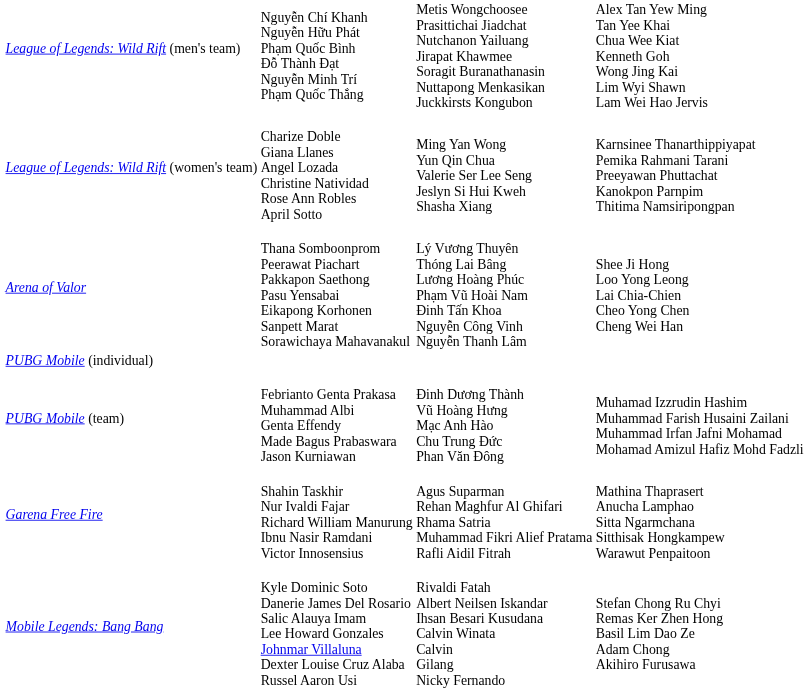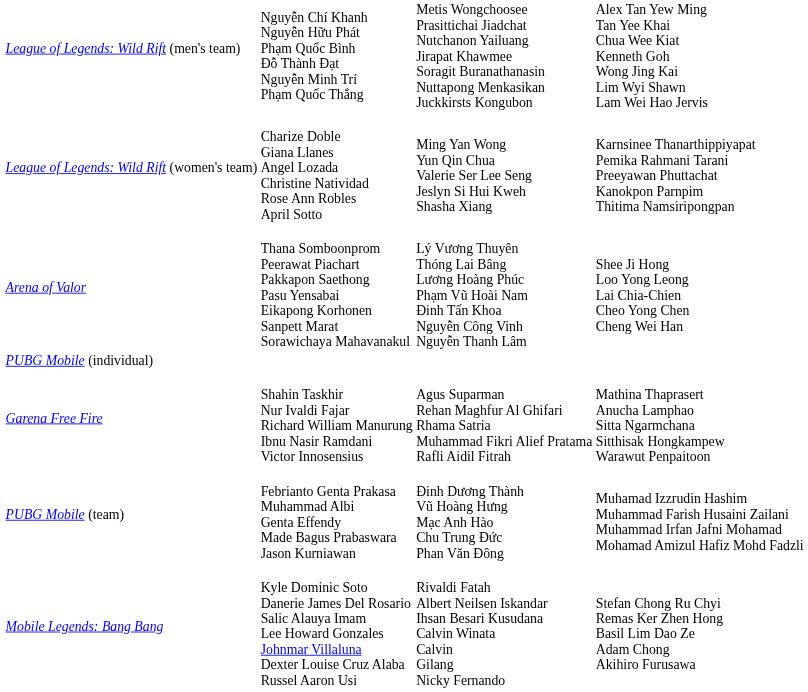rows swapped: PUBG Mobile (team) <-> Garena Free Fire
